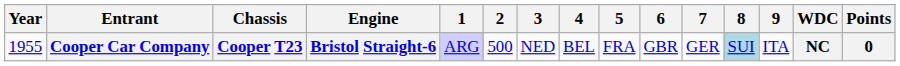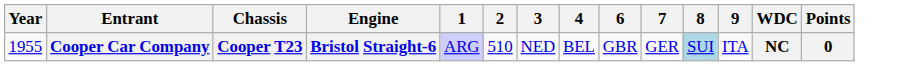- column: 5 | FRA
Cooper Car Company | 2: 500 -> 510
